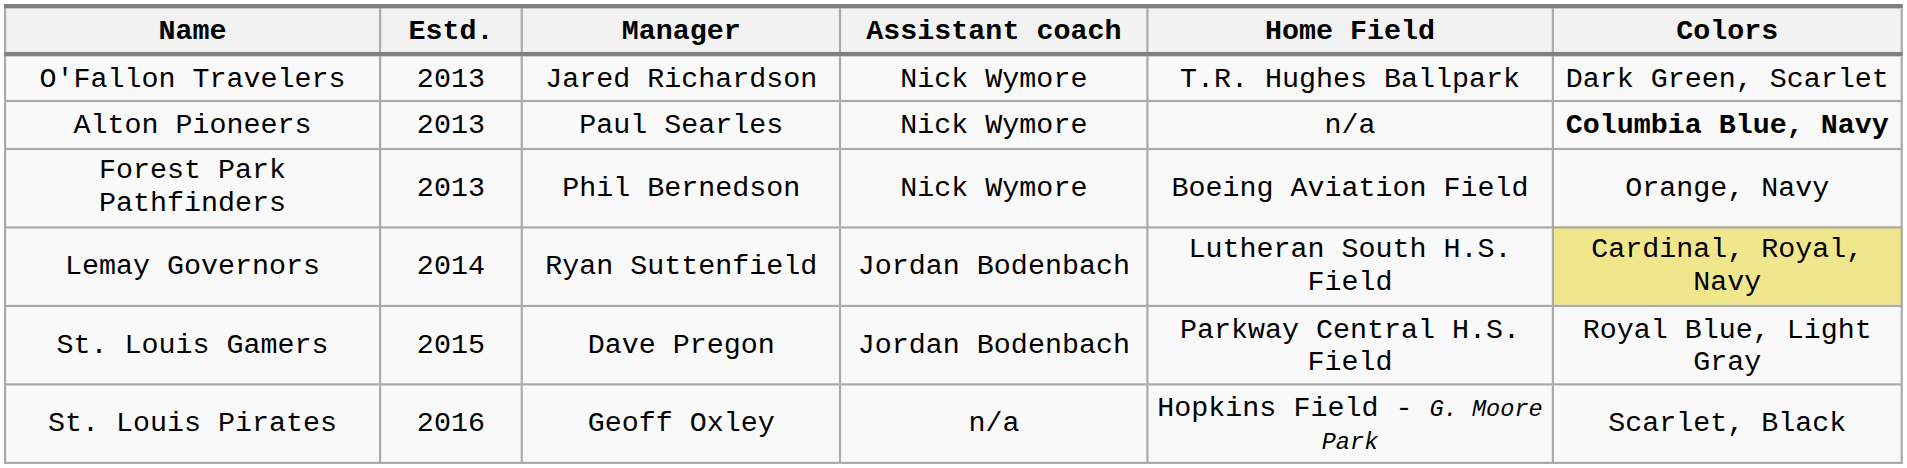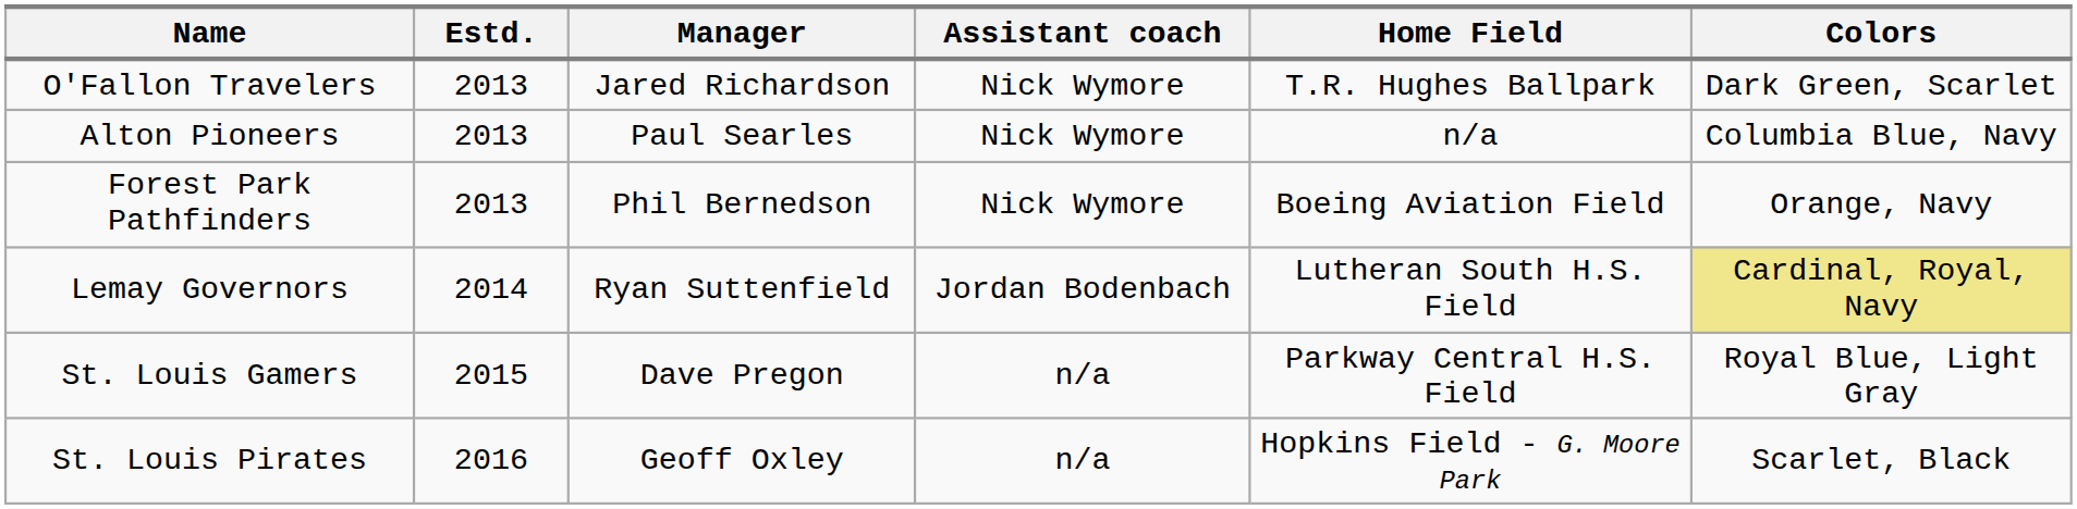Alton Pioneers | Colors: bold -> normal
St. Louis Gamers | Assistant coach: Jordan Bodenbach -> n/a
